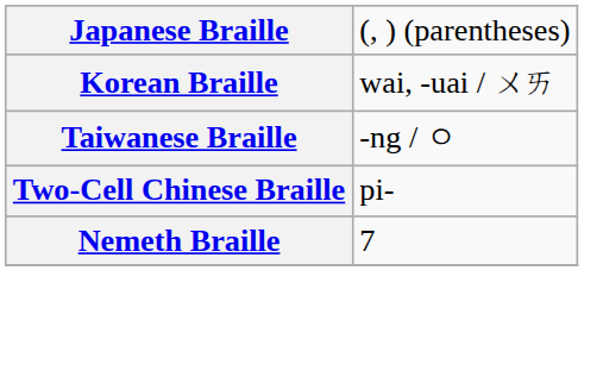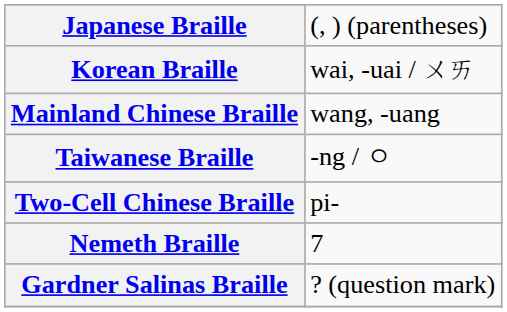+ row: Mainland Chinese Braille | wang, -uang
+ row: Gardner Salinas Braille | ? (question mark)
